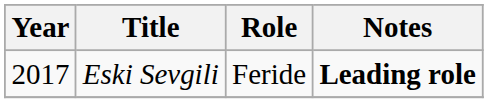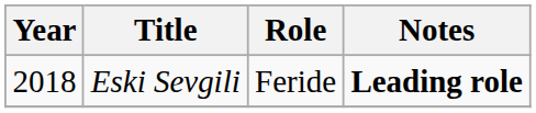Eski Sevgili | Year: 2017 -> 2018
